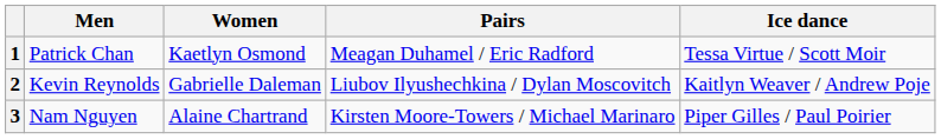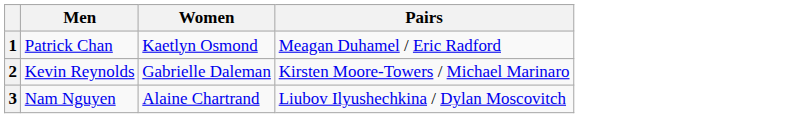- column: Ice dance | Tessa Virtue / Scott Moir | Kaitlyn Weaver / Andrew Poje | Piper Gilles / Paul Poirier
2 | Pairs: Liubov Ilyushechkina / Dylan Moscovitch -> Kirsten Moore-Towers / Michael Marinaro
3 | Pairs: Kirsten Moore-Towers / Michael Marinaro -> Liubov Ilyushechkina / Dylan Moscovitch
